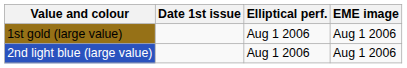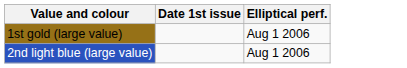- column: EME image | Aug 1 2006 | Aug 1 2006
